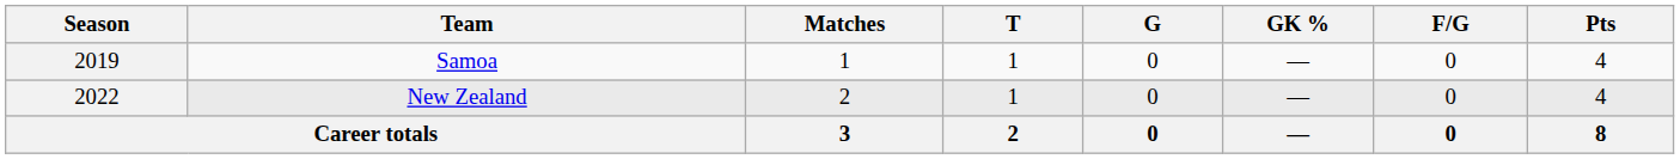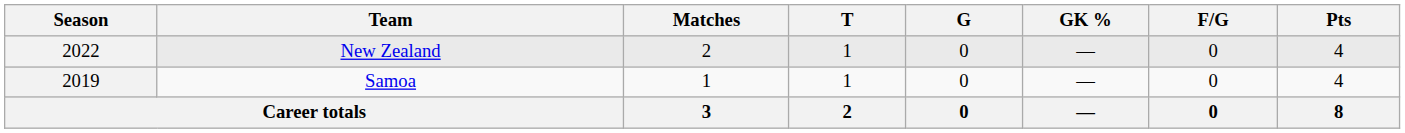rows swapped: 2019 <-> 2022
